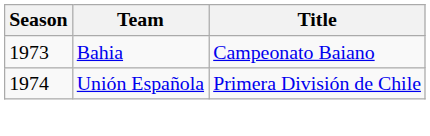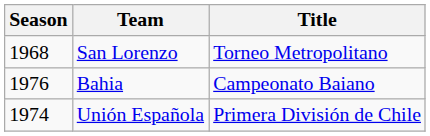+ row: 1968 | San Lorenzo | Torneo Metropolitano
Bahia | Season: 1973 -> 1976
